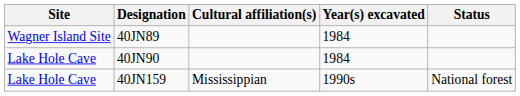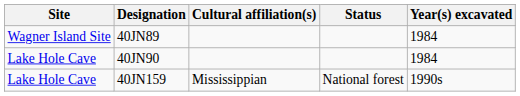columns swapped: Year(s) excavated <-> Status
